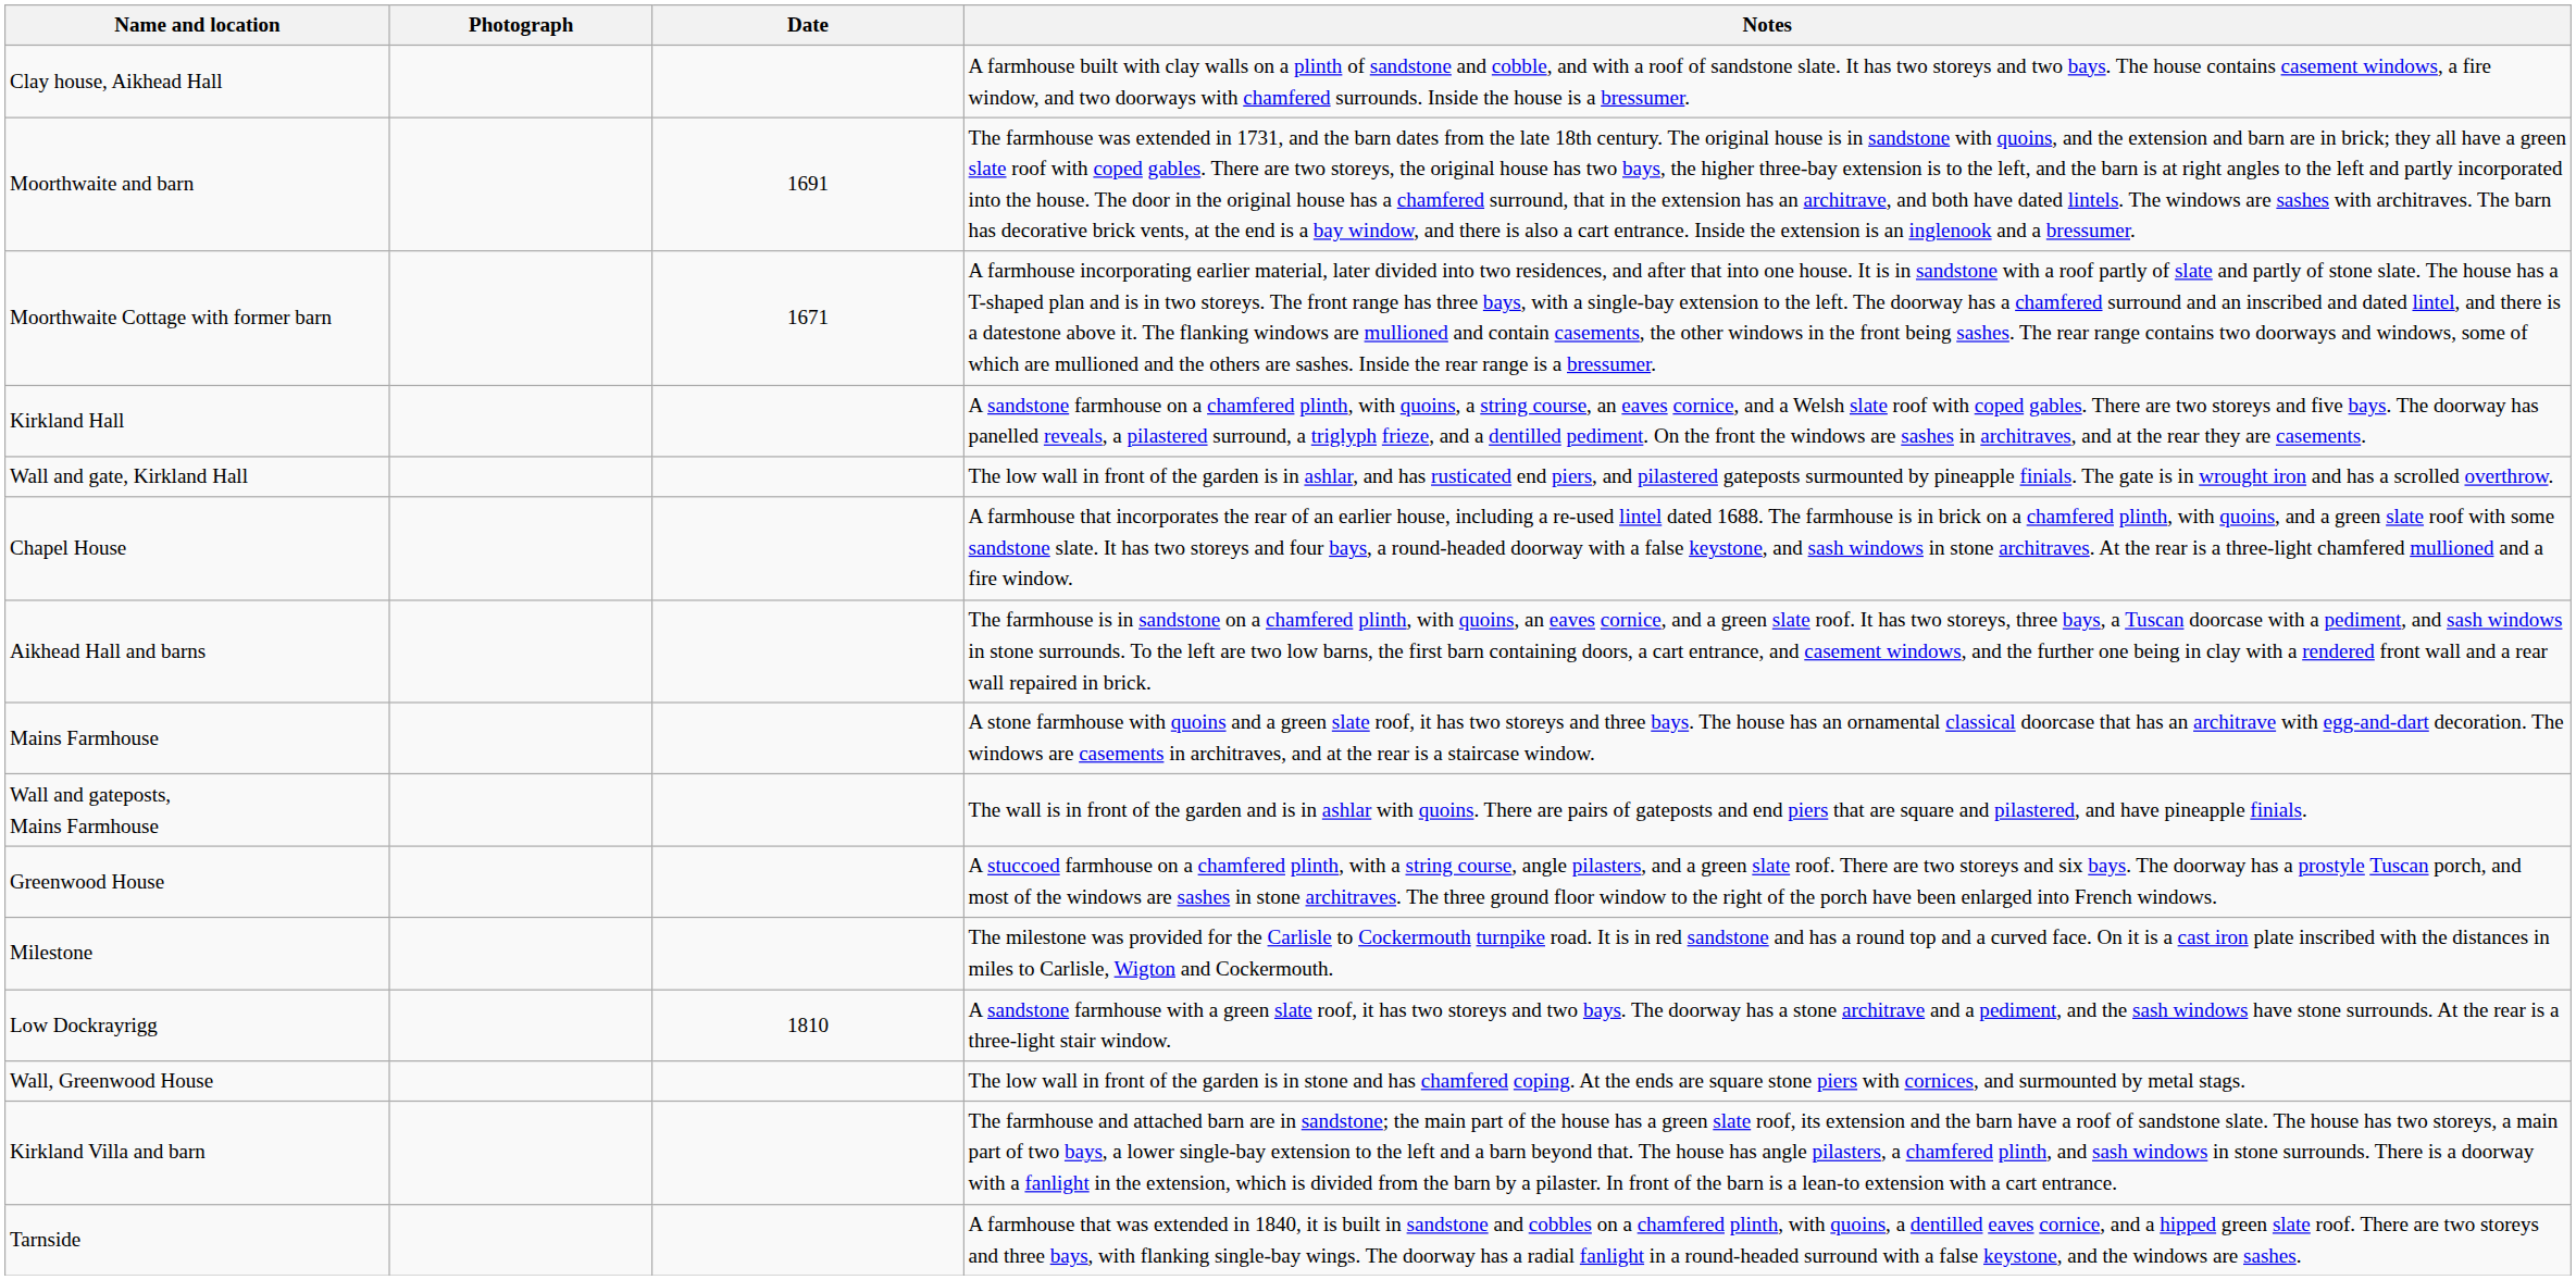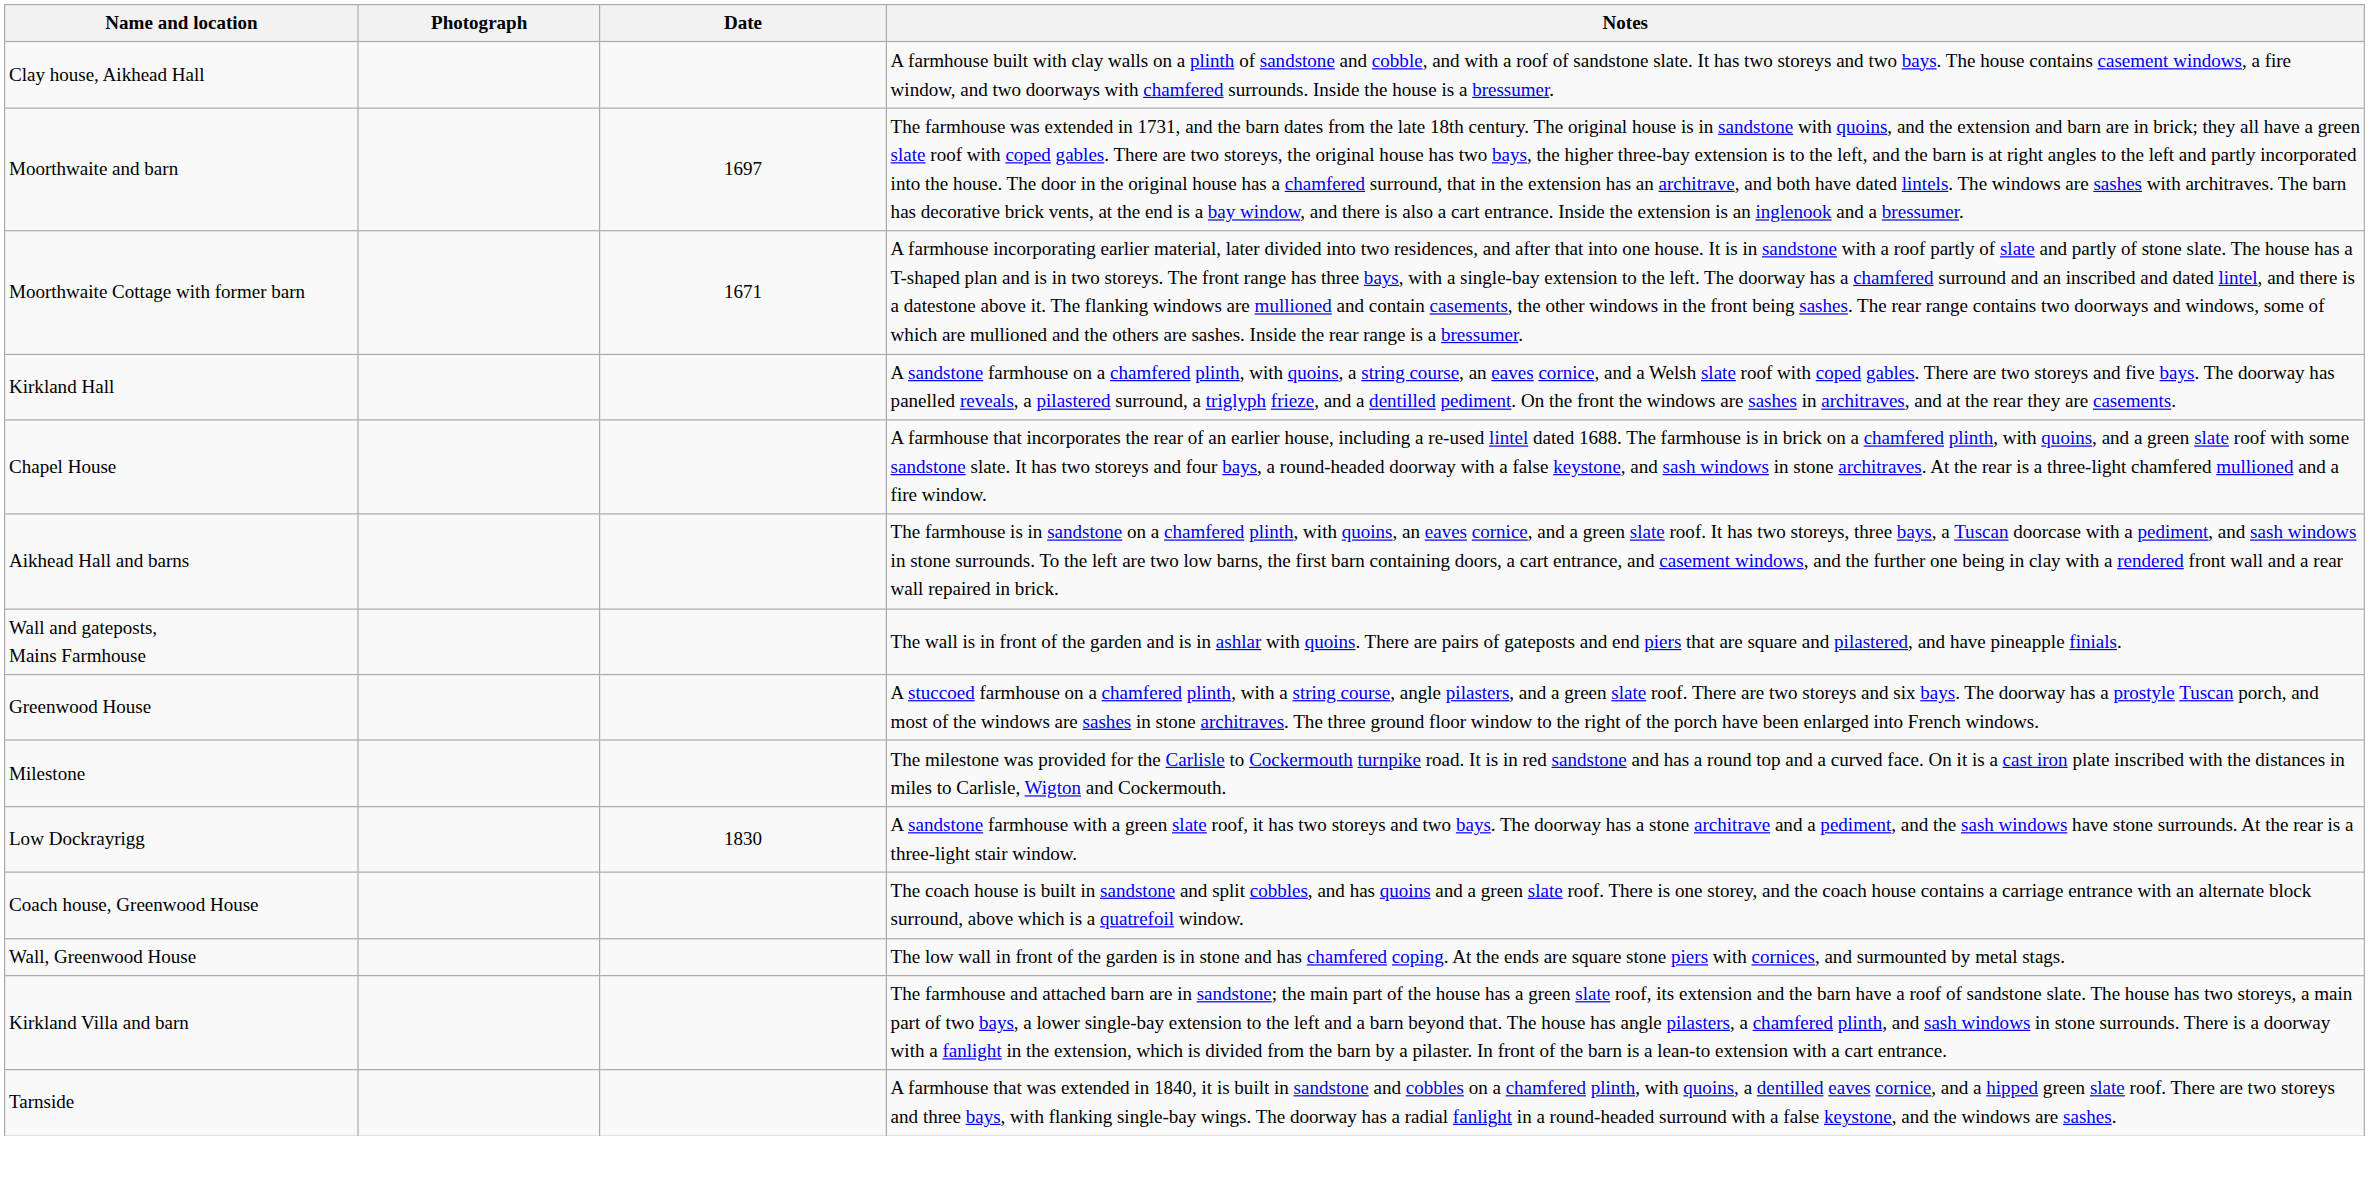Moorthwaite and barn | Date: 1691 -> 1697
- row: Wall and gate, Kirkland Hall | The low wall in front of the garden is in ashlar, and has rusticated end piers, and pilastered gateposts surmounted by pineapple finials. The gate is in wrought iron and has a scrolled overthrow.
- row: Mains Farmhouse | A stone farmhouse with quoins and a green slate roof, it has two storeys and three bays. The house has an ornamental classical doorcase that has an architrave with egg-and-dart decoration. The windows are casements in architraves, and at the rear is a staircase window.
Low Dockrayrigg | Date: 1810 -> 1830
+ row: Coach house, Greenwood House | The coach house is built in sandstone and split cobbles, and has quoins and a green slate roof. There is one storey, and the coach house contains a carriage entrance with an alternate block surround, above which is a quatrefoil window.
